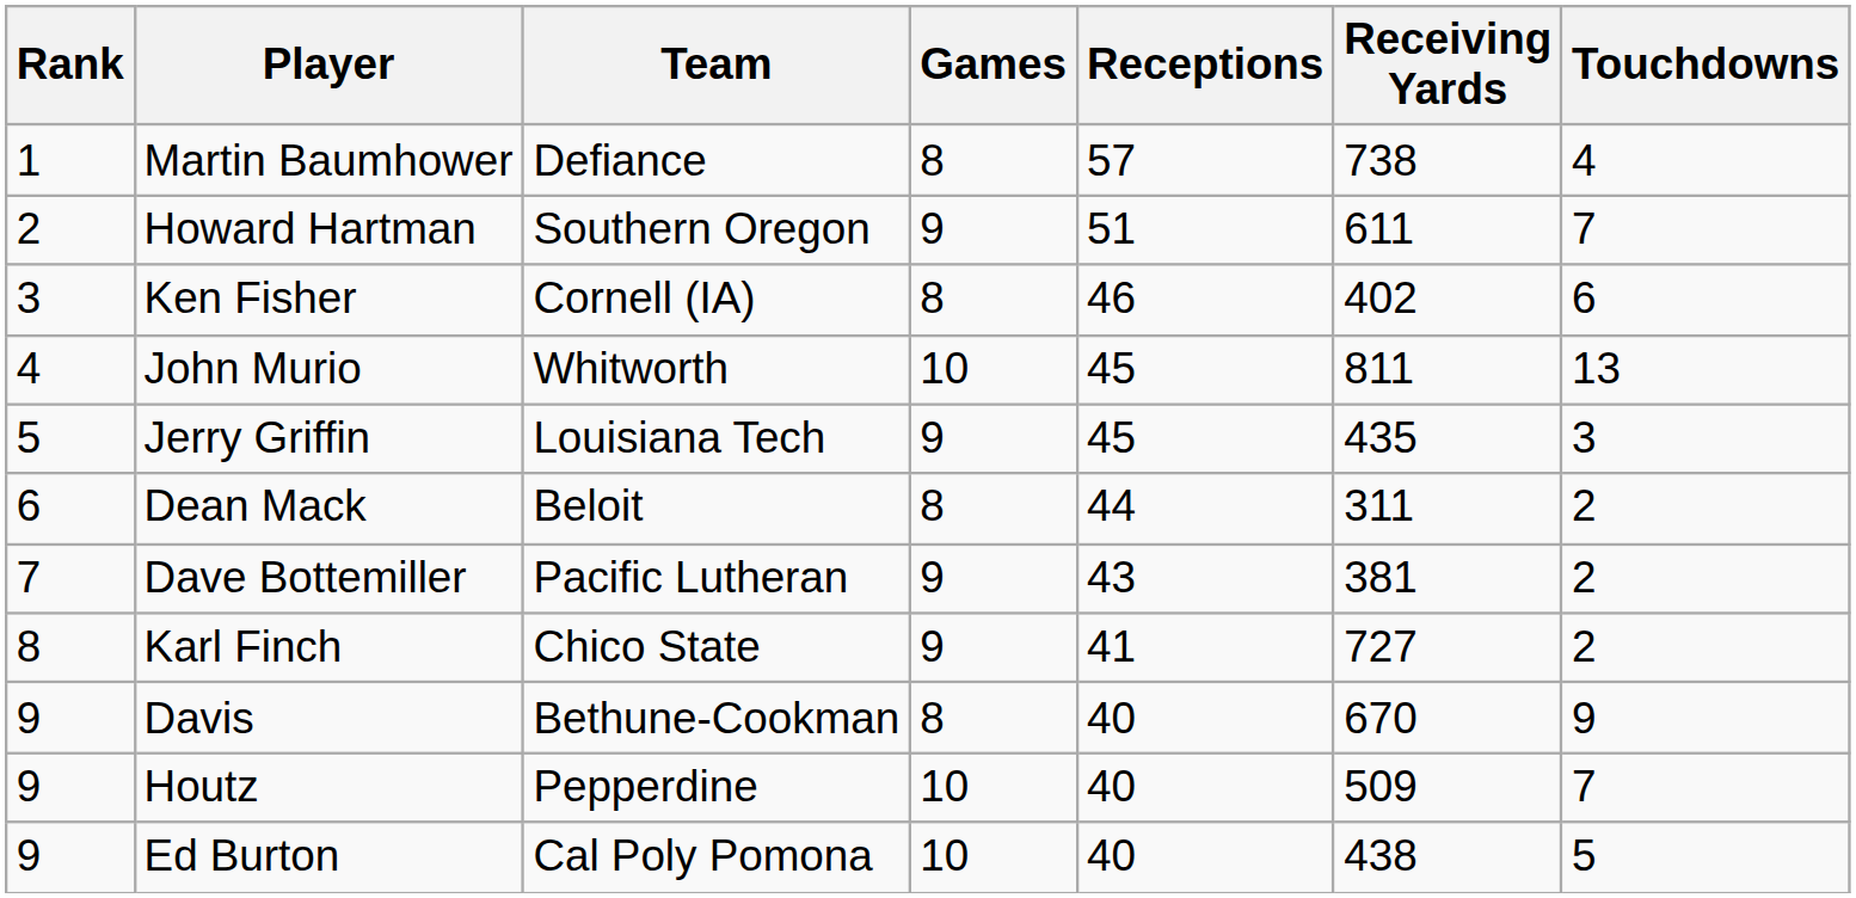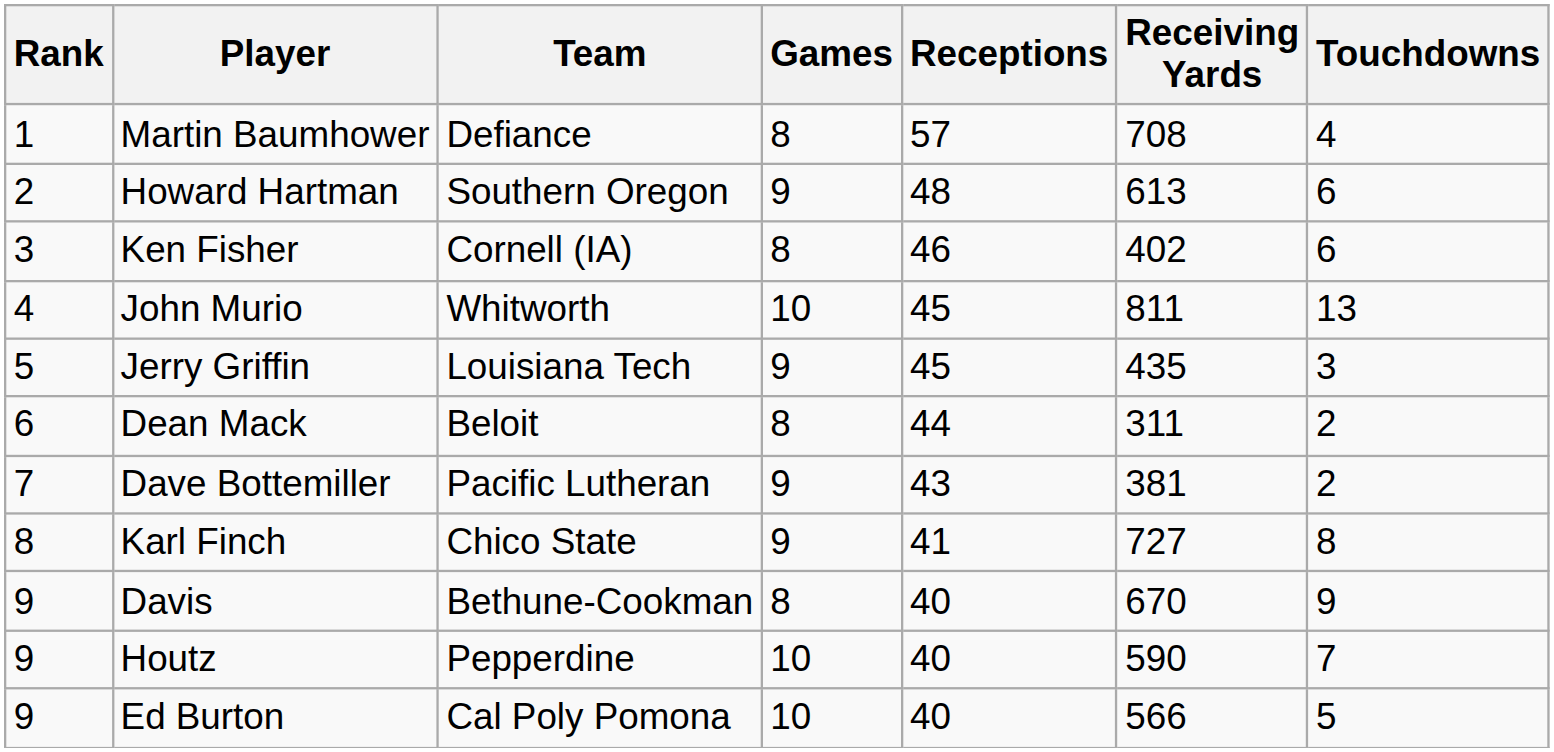Martin Baumhower | Receiving Yards: 738 -> 708
Howard Hartman | Receptions: 51 -> 48
Howard Hartman | Receiving Yards: 611 -> 613
Howard Hartman | Touchdowns: 7 -> 6
Karl Finch | Touchdowns: 2 -> 8
Houtz | Receiving Yards: 509 -> 590
Ed Burton | Receiving Yards: 438 -> 566
